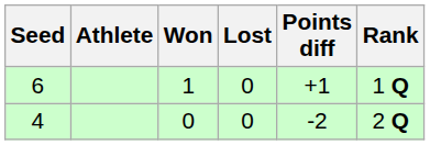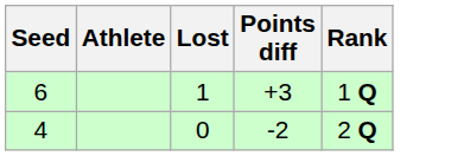- column: Won | 1 | 0
6 | Lost: 0 -> 1
6 | Points diff: +1 -> +3
